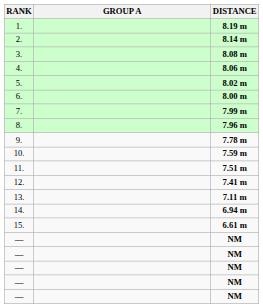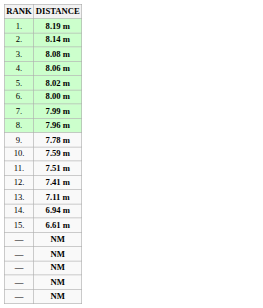- column: GROUP A
